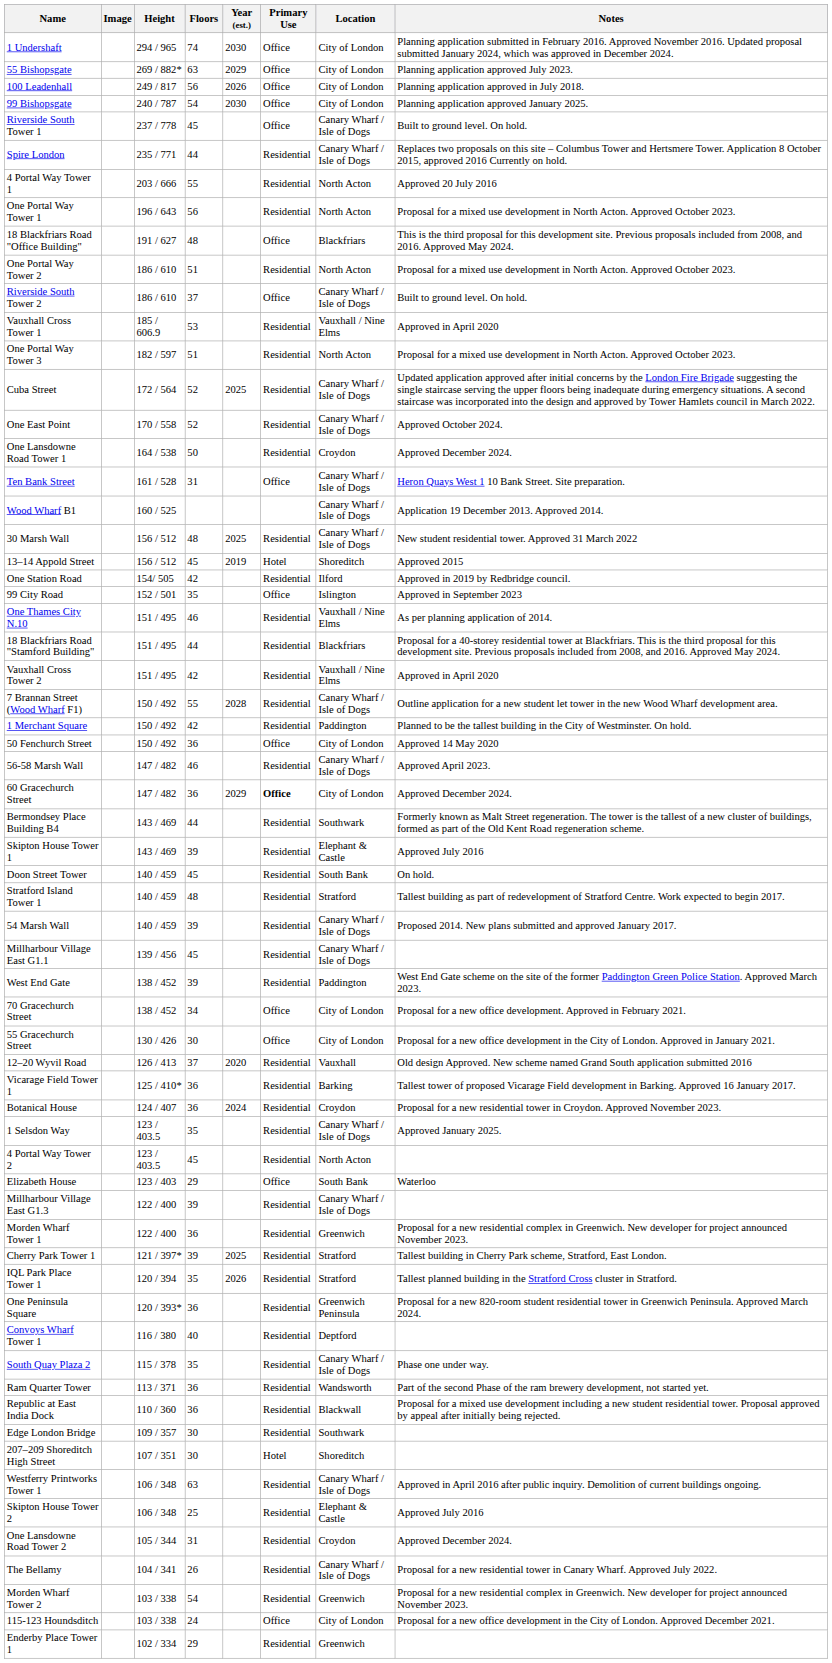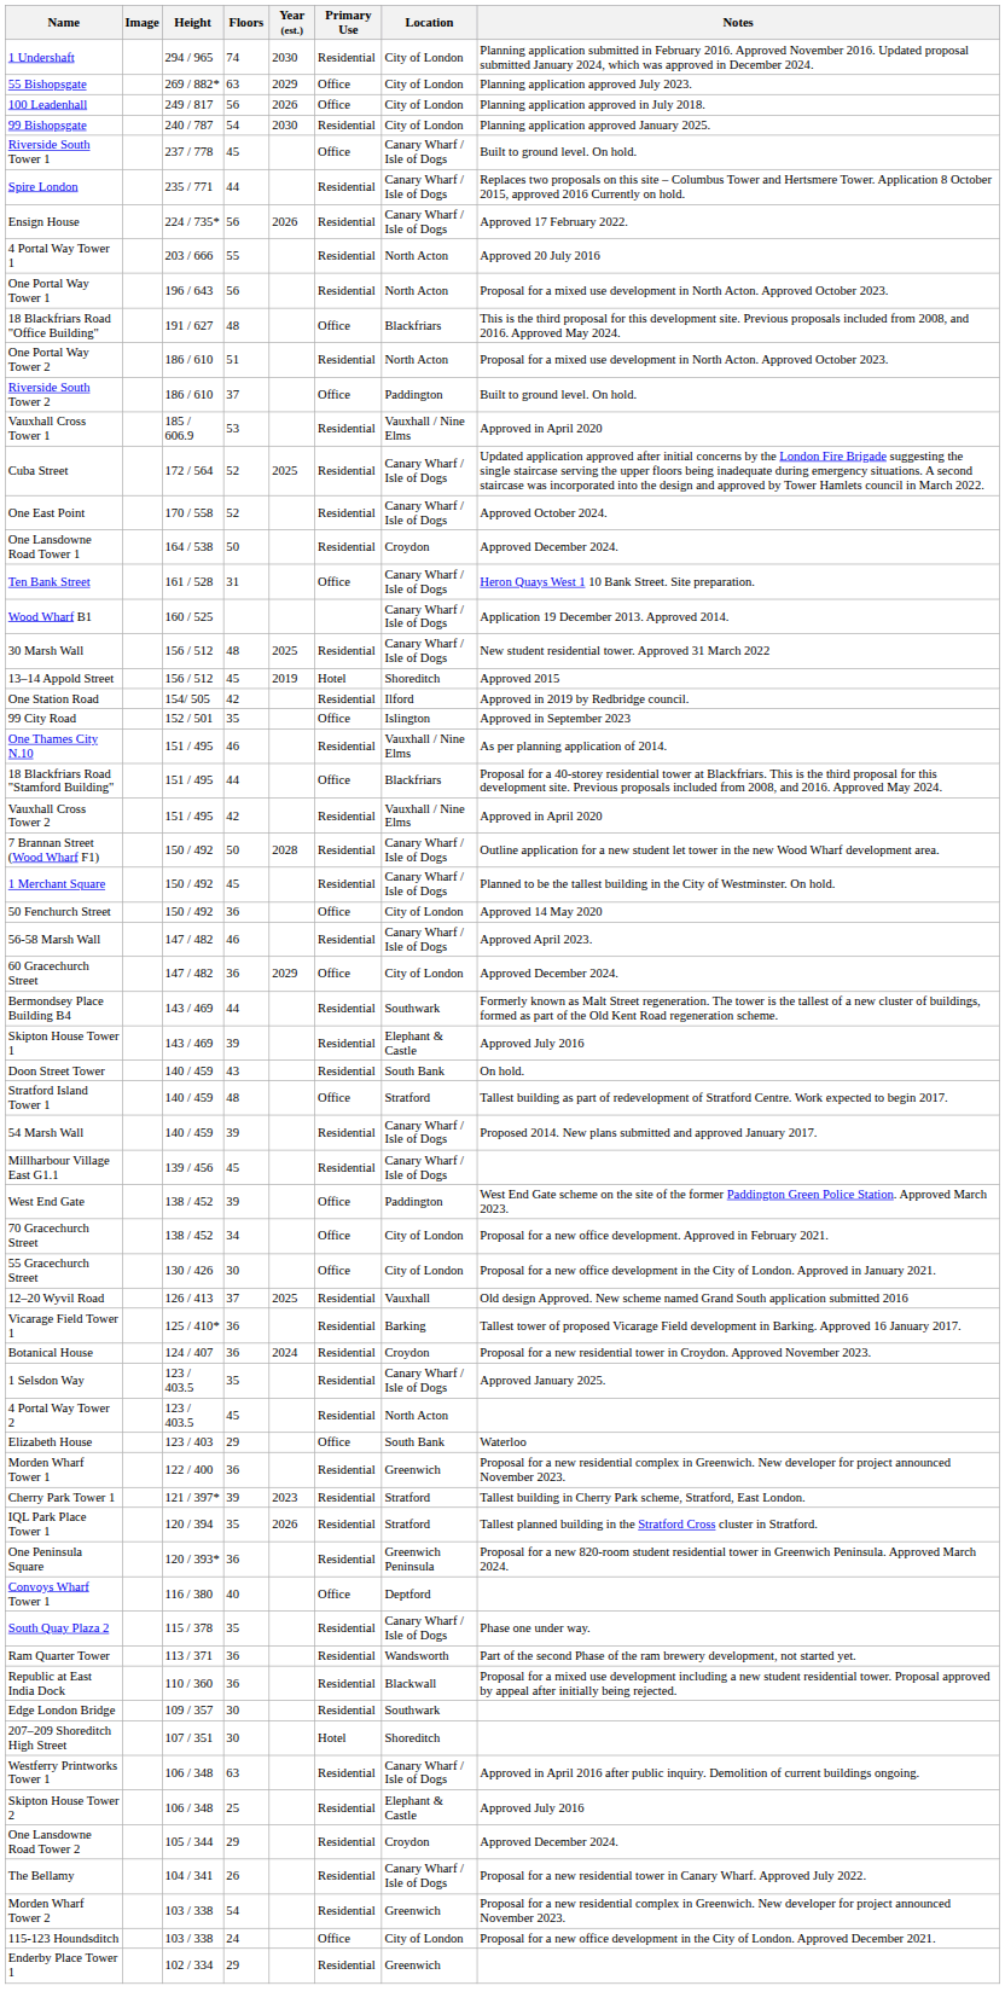1 Undershaft | Primary Use: Office -> Residential
99 Bishopsgate | Primary Use: Office -> Residential
+ row: Ensign House | 224 / 735* | 56 | 2026 | Residential | Canary Wharf / Isle of Dogs | Approved 17 February 2022.
Riverside South Tower 2 | Location: Canary Wharf / Isle of Dogs -> Paddington
- row: One Portal Way Tower 3 | 182 / 597 | 51 | Residential | North Acton | Proposal for a mixed use development in North Acton. Approved October 2023.
18 Blackfriars Road "Stamford Building" | Primary Use: Residential -> Office
7 Brannan Street (Wood Wharf F1) | Floors: 55 -> 50
1 Merchant Square | Floors: 42 -> 45
1 Merchant Square | Location: Paddington -> Canary Wharf / Isle of Dogs
60 Gracechurch Street | Primary Use: bold -> normal
Doon Street Tower | Floors: 45 -> 43
Stratford Island Tower 1 | Primary Use: Residential -> Office
West End Gate | Primary Use: Residential -> Office
12–20 Wyvil Road | Year (est.): 2020 -> 2025
- row: Millharbour Village East G1.3 | 122 / 400 | 39 | Residential | Canary Wharf / Isle of Dogs
Cherry Park Tower 1 | Year (est.): 2025 -> 2023
Convoys Wharf Tower 1 | Primary Use: Residential -> Office
One Lansdowne Road Tower 2 | Floors: 31 -> 29
